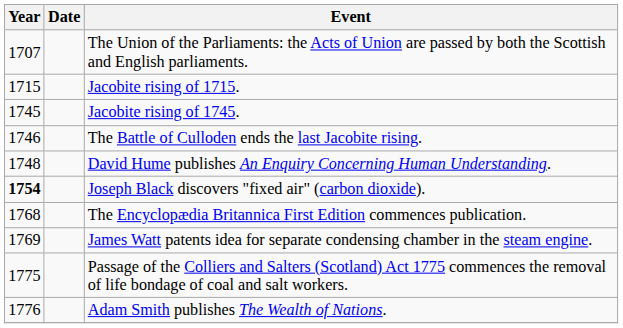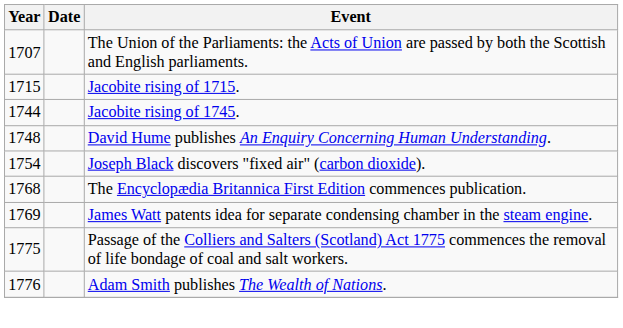Jacobite rising of 1745. | Year: 1745 -> 1744
- row: 1746 | The Battle of Culloden ends the last Jacobite rising.
Joseph Black discovers "fixed air" (carbon dioxide). | Year: bold -> normal
